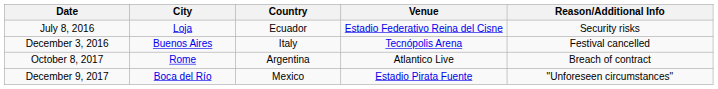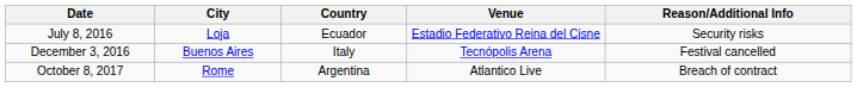- row: December 9, 2017 | Boca del Río | Mexico | Estadio Pirata Fuente | "Unforeseen circumstances"
